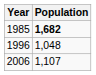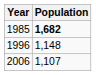1996 | Population: 1,048 -> 1,148
